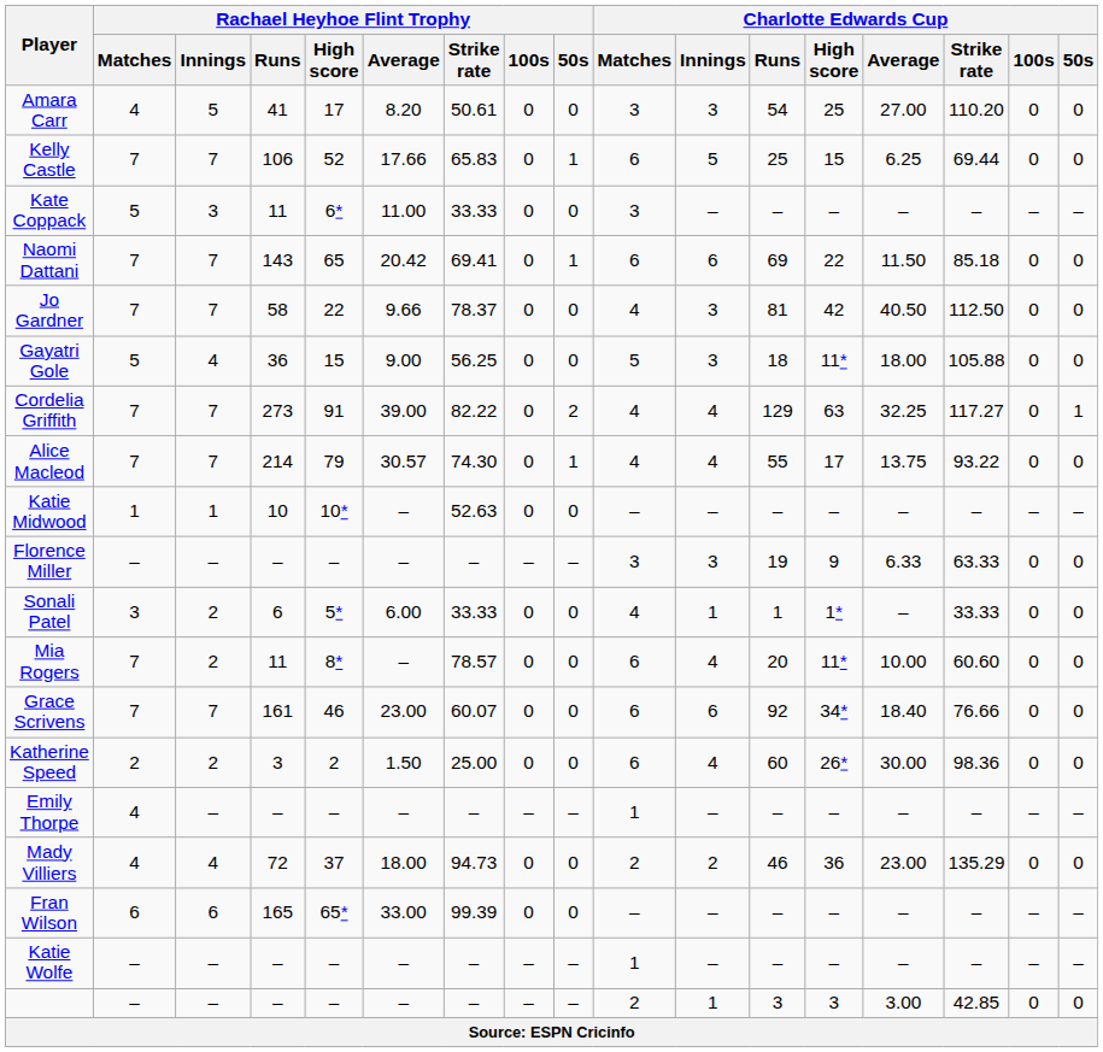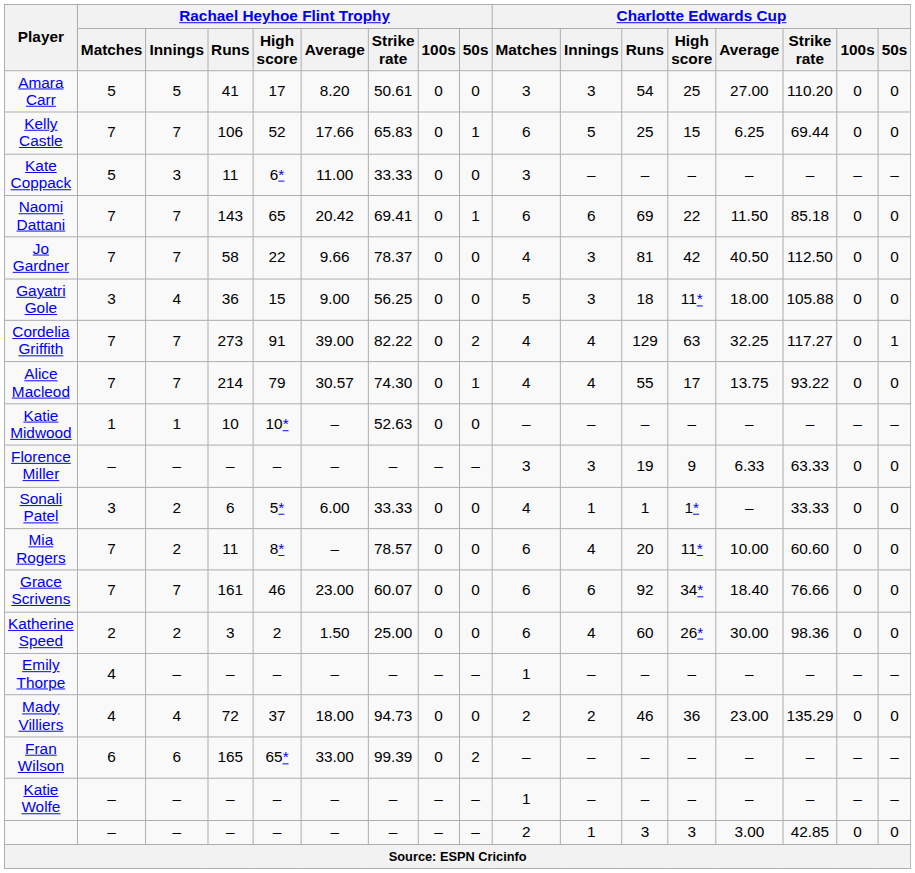Amara Carr | Rachael Heyhoe Flint Trophy / Matches: 4 -> 5
Gayatri Gole | Rachael Heyhoe Flint Trophy / Matches: 5 -> 3
Fran Wilson | Rachael Heyhoe Flint Trophy / 50s: 0 -> 2
